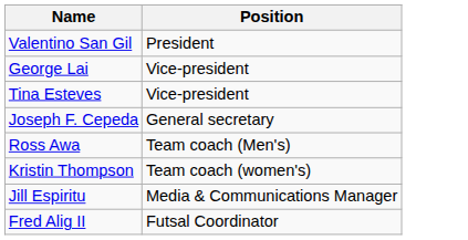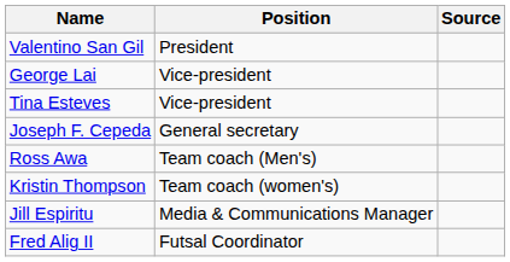+ column: Source
